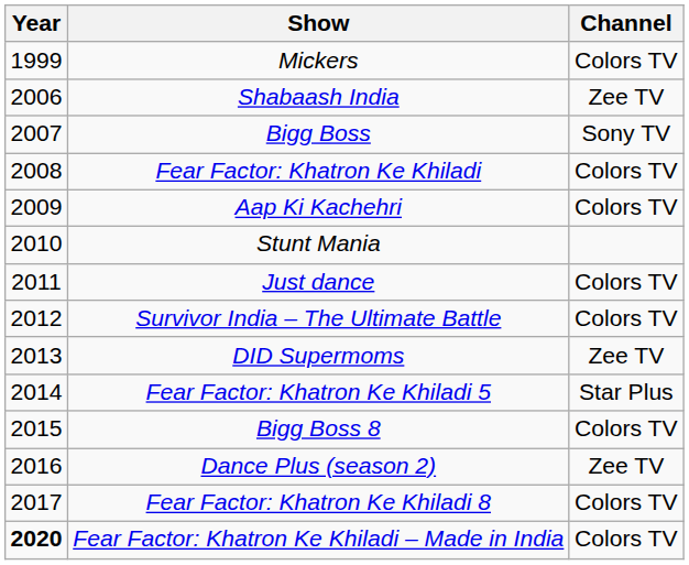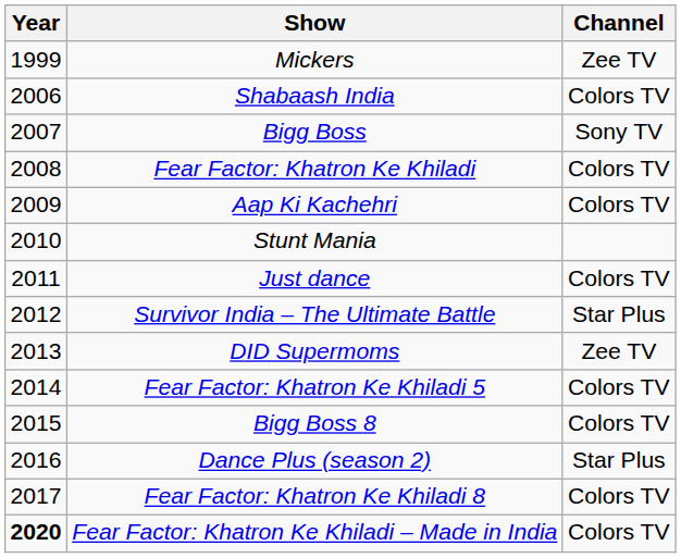Mickers | Channel: Colors TV -> Zee TV
Shabaash India | Channel: Zee TV -> Colors TV
Survivor India – The Ultimate Battle | Channel: Colors TV -> Star Plus
Fear Factor: Khatron Ke Khiladi 5 | Channel: Star Plus -> Colors TV
Dance Plus (season 2) | Channel: Zee TV -> Star Plus
